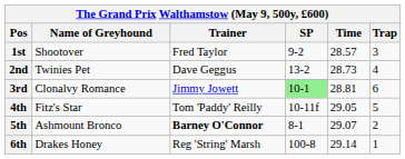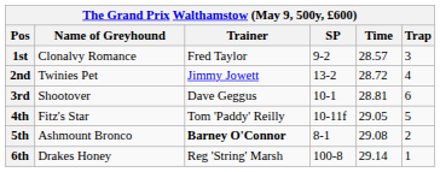1st | Name of Greyhound: Shootover -> Clonalvy Romance
2nd | Trainer: Dave Geggus -> Jimmy Jowett
2nd | Time: 28.73 -> 28.72
3rd | Name of Greyhound: Clonalvy Romance -> Shootover
3rd | Trainer: Jimmy Jowett -> Dave Geggus
3rd | SP: lightgreen background -> no background
5th | Time: 29.07 -> 29.08
